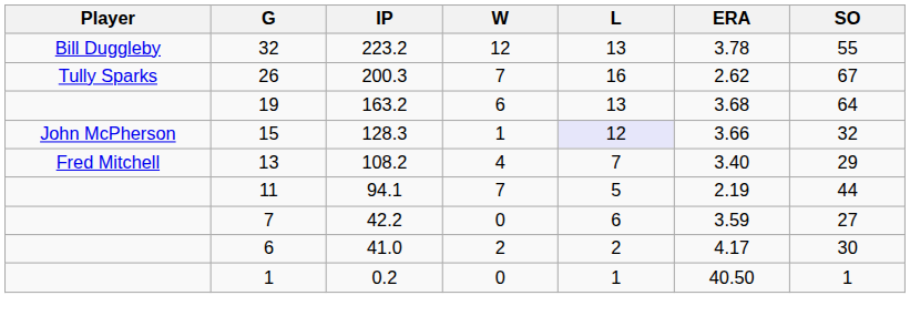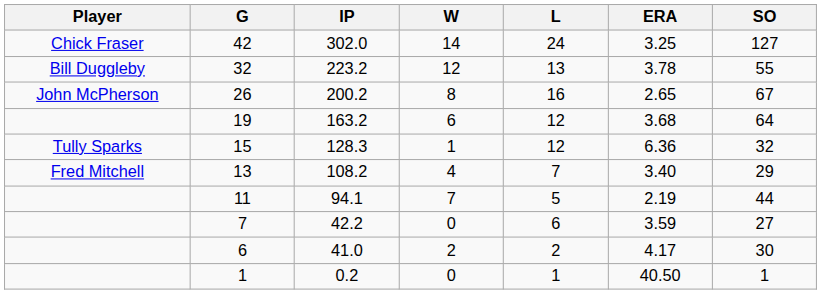+ row: Chick Fraser | 42 | 302.0 | 14 | 24 | 3.25 | 127
26 | Player: Tully Sparks -> John McPherson
26 | IP: 200.3 -> 200.2
26 | W: 7 -> 8
26 | ERA: 2.62 -> 2.65
19 | L: 13 -> 12
15 | Player: John McPherson -> Tully Sparks
15 | L: lavender background -> no background
15 | ERA: 3.66 -> 6.36
